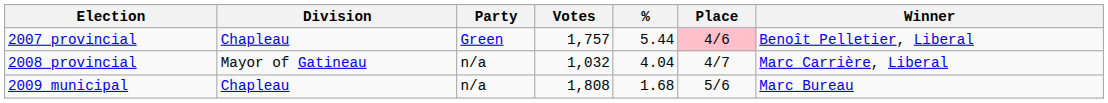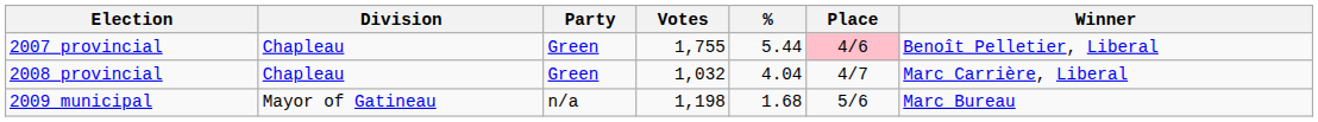2007 provincial | Votes: 1,757 -> 1,755
2008 provincial | Division: Mayor of Gatineau -> Chapleau
2008 provincial | Party: n/a -> Green
2009 municipal | Division: Chapleau -> Mayor of Gatineau
2009 municipal | Votes: 1,808 -> 1,198
